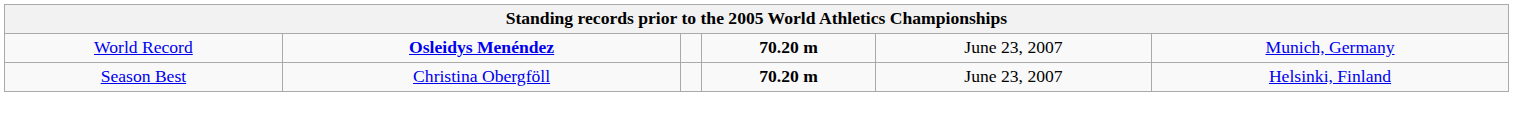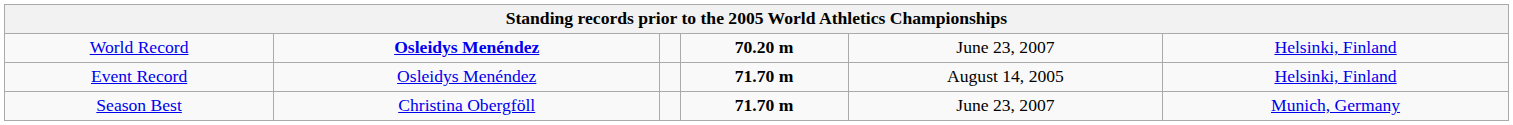World Record | column 6: Munich, Germany -> Helsinki, Finland
+ row: Event Record | Osleidys Menéndez | 71.70 m | August 14, 2005 | Helsinki, Finland
Season Best | column 4: 70.20 m -> 71.70 m
Season Best | column 6: Helsinki, Finland -> Munich, Germany
